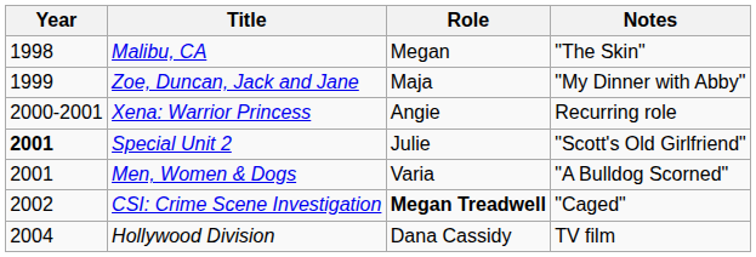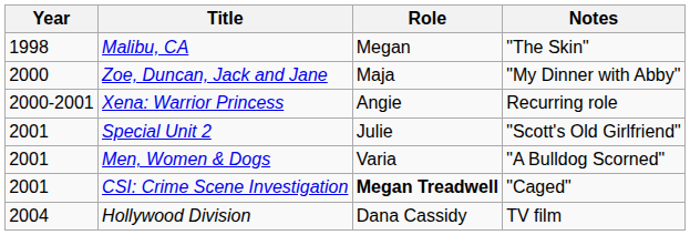Zoe, Duncan, Jack and Jane | Year: 1999 -> 2000
Special Unit 2 | Year: bold -> normal
CSI: Crime Scene Investigation | Year: 2002 -> 2001
